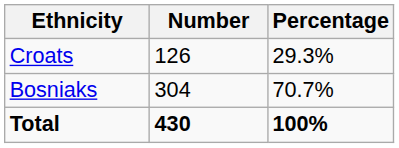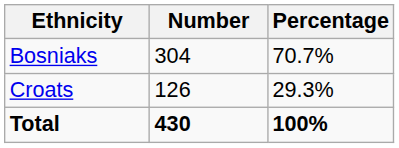rows swapped: Bosniaks <-> Croats
